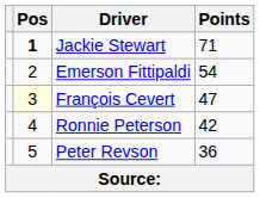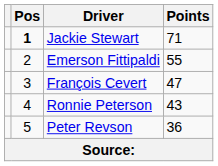Emerson Fittipaldi | Points: 54 -> 55
François Cevert | Pos: lightyellow background -> no background
Ronnie Peterson | Points: 42 -> 43
